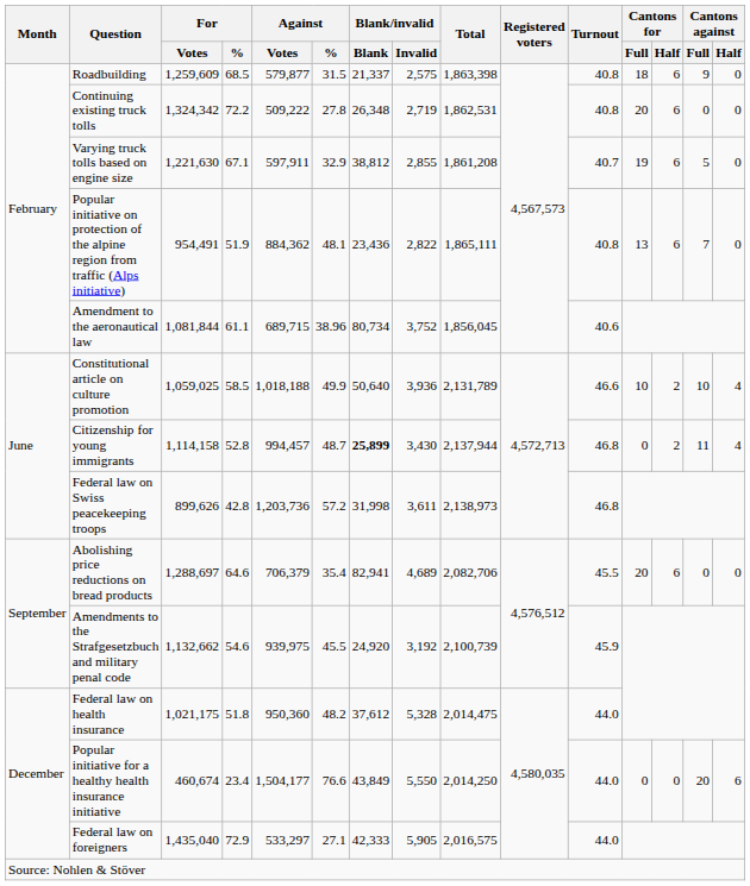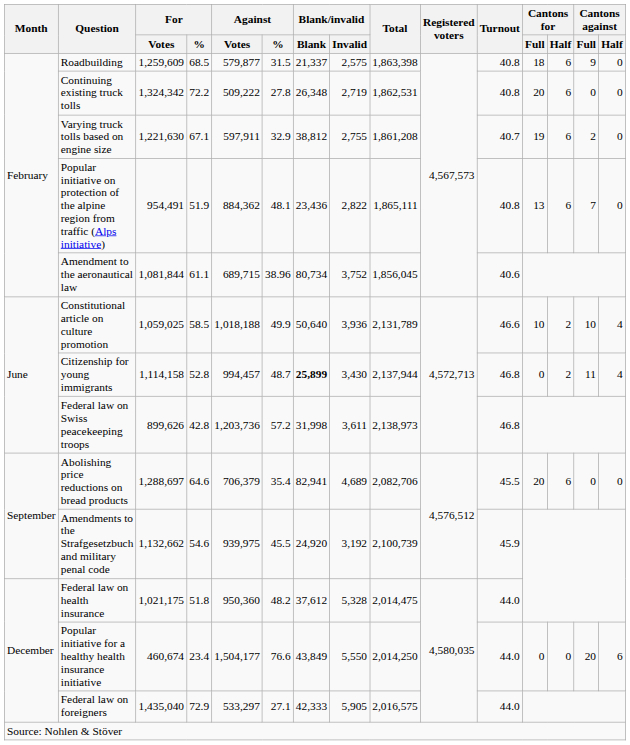Varying truck tolls based on engine size | Blank/invalid / Invalid: 2,855 -> 2,755
Varying truck tolls based on engine size | Cantons against / Full: 5 -> 2
